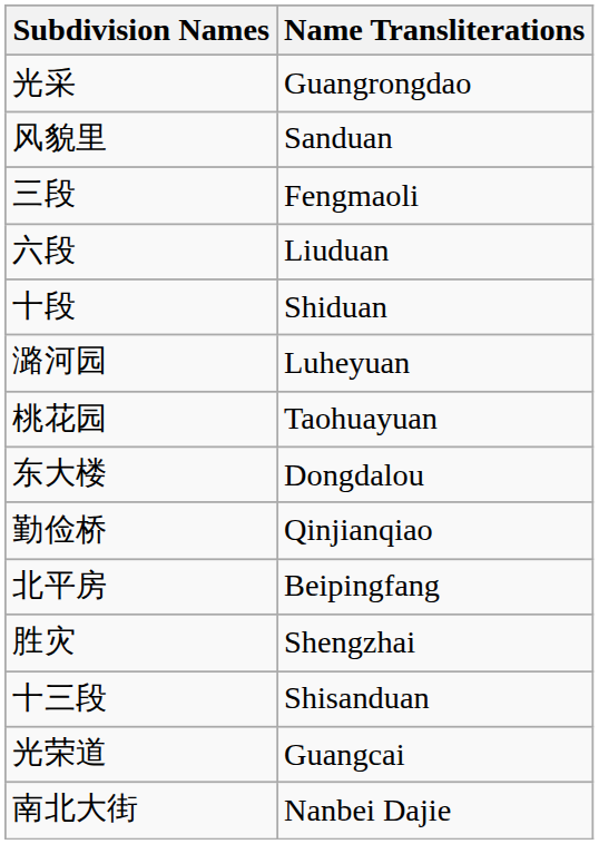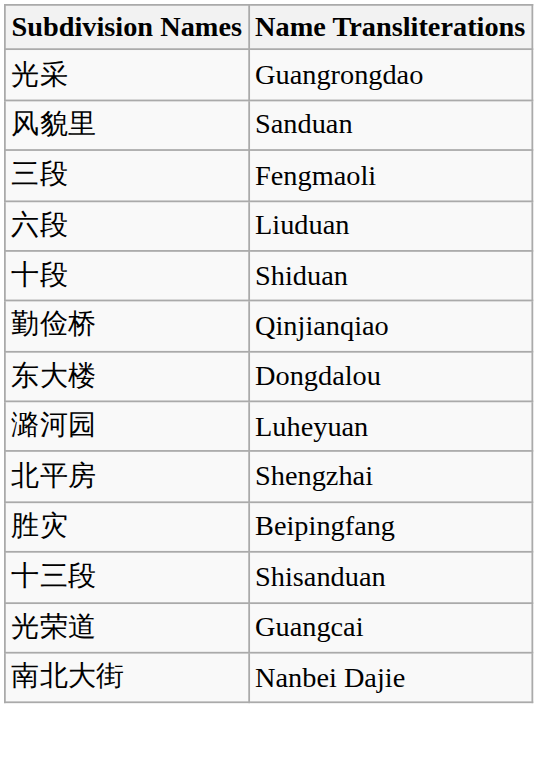rows swapped: 勤俭桥 <-> 潞河园
- row: 桃花园 | Taohuayuan
北平房 | Name Transliterations: Beipingfang -> Shengzhai
胜灾 | Name Transliterations: Shengzhai -> Beipingfang
